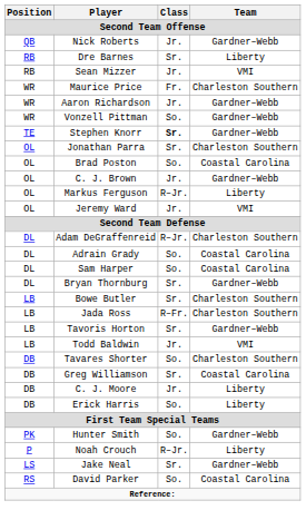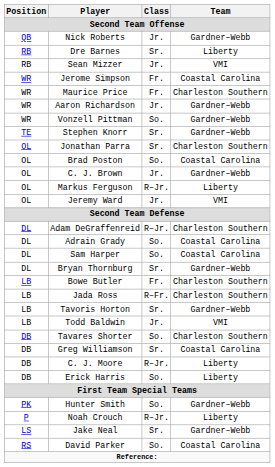+ row: WR | Jerome Simpson | Fr. | Coastal Carolina
Stephen Knorr | Class: bold -> normal
Bowe Butler | Class: Sr. -> Fr.
C. J. Moore | Class: Jr. -> R–Jr.
